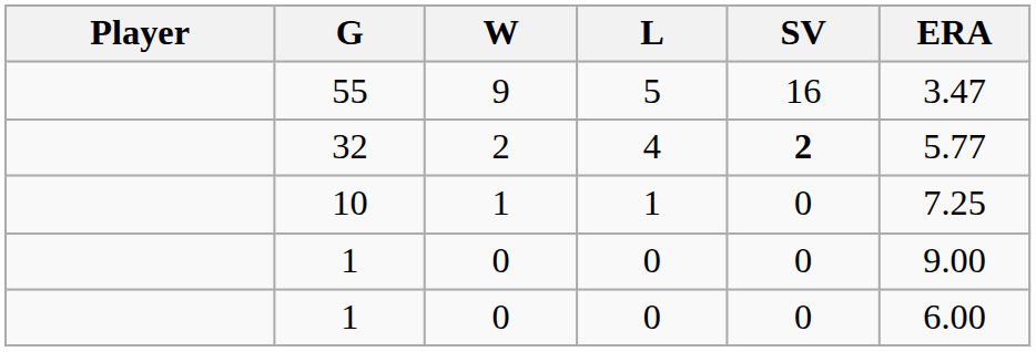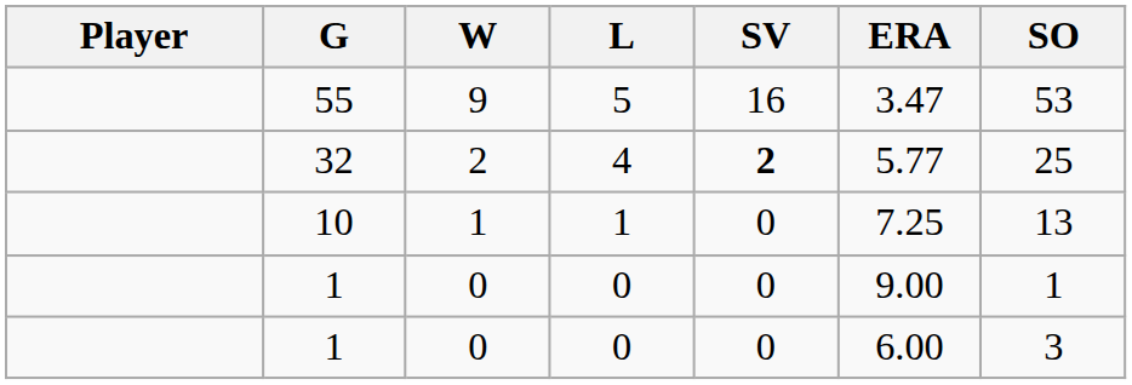+ column: SO | 53 | 25 | 13 | 1 | 3
